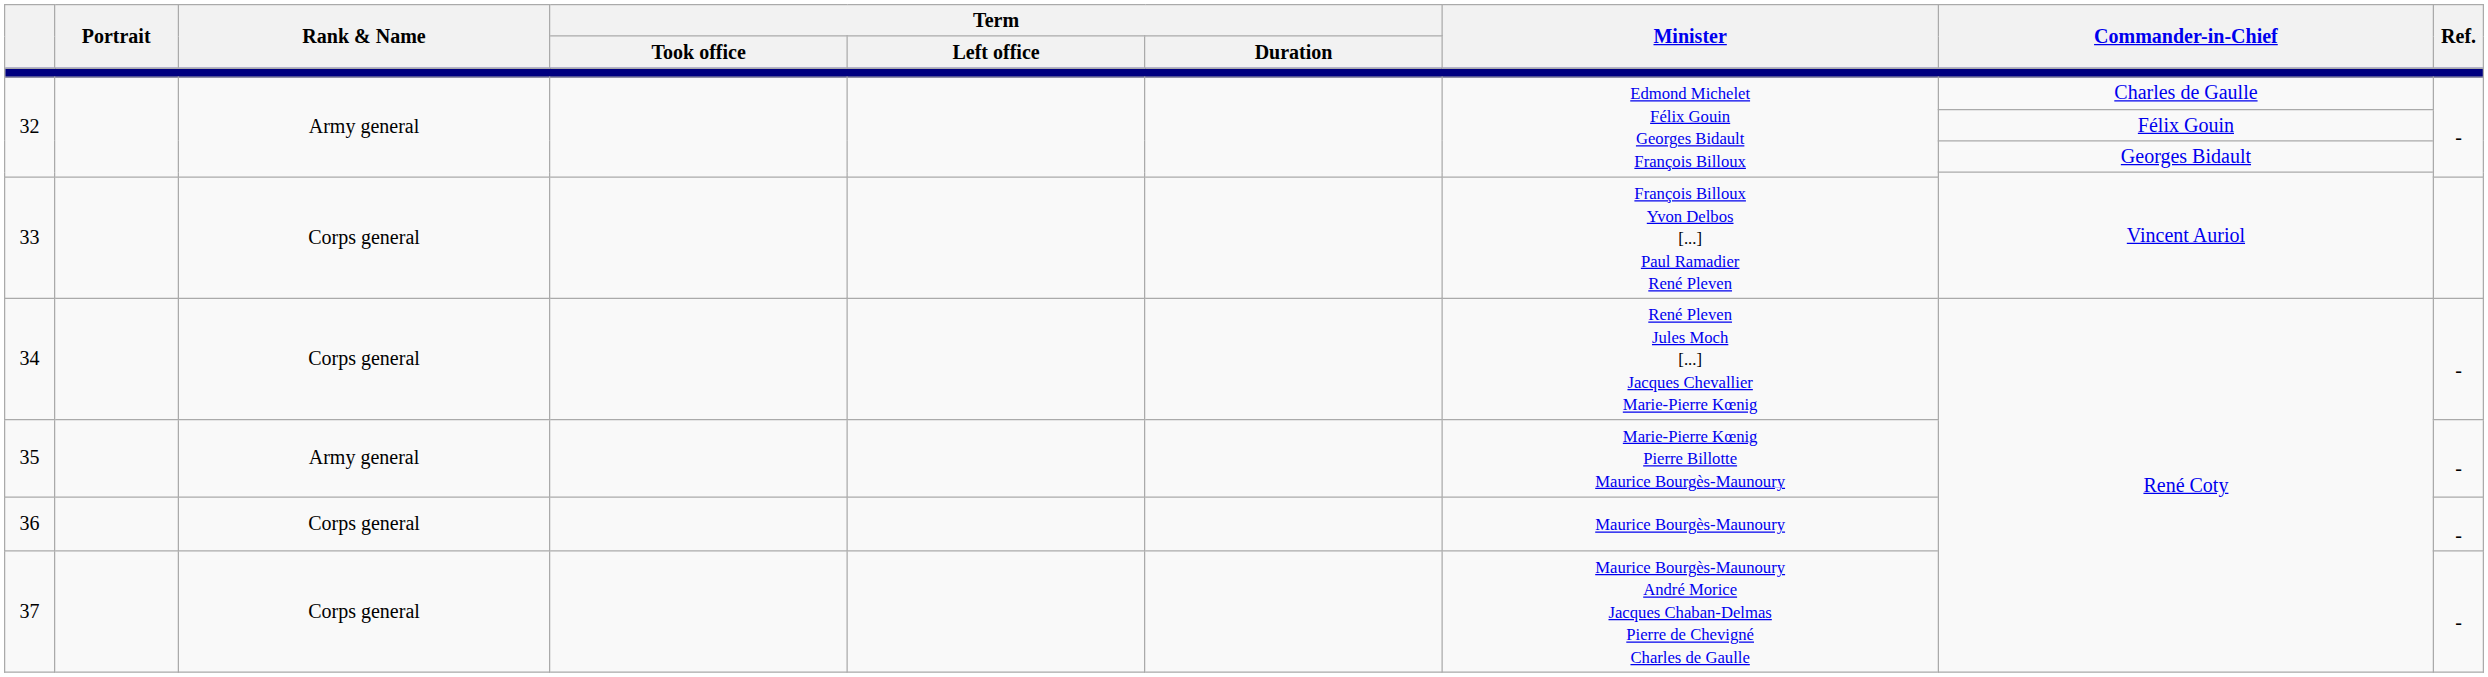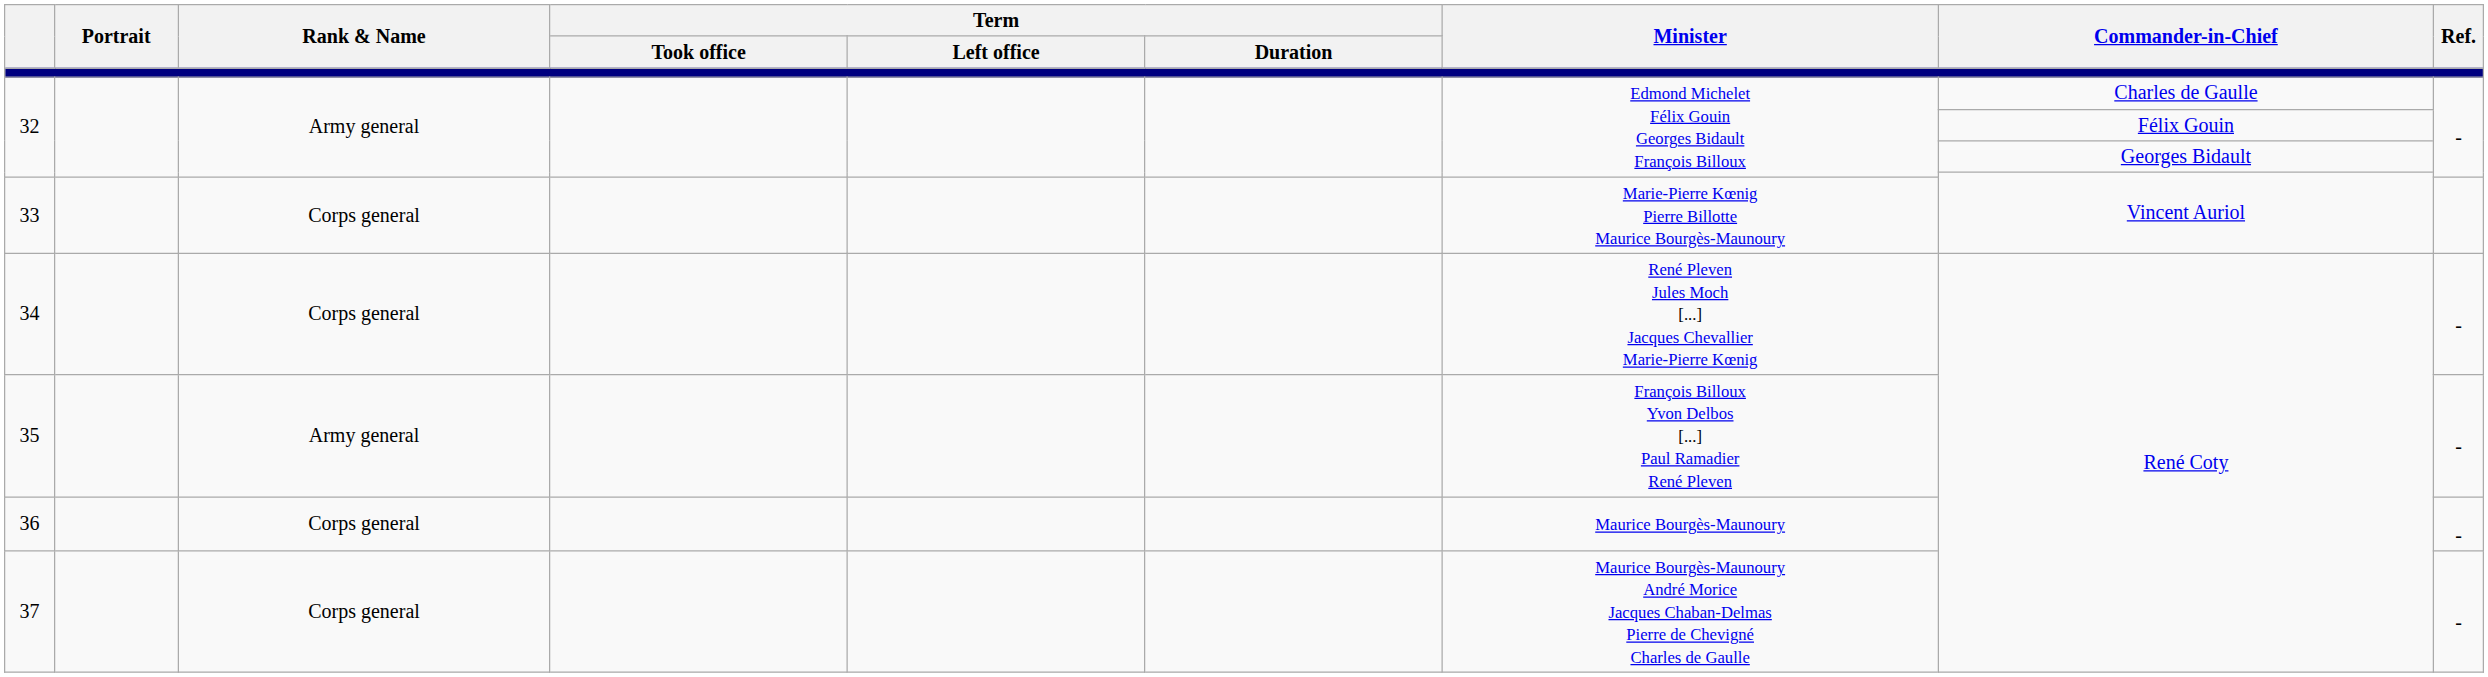33 | Minister: François Billoux Yvon Delbos [...] Paul Ramadier René Pleven -> Marie-Pierre Kœnig Pierre Billotte Maurice Bourgès-Maunoury
35 | Minister: Marie-Pierre Kœnig Pierre Billotte Maurice Bourgès-Maunoury -> François Billoux Yvon Delbos [...] Paul Ramadier René Pleven
